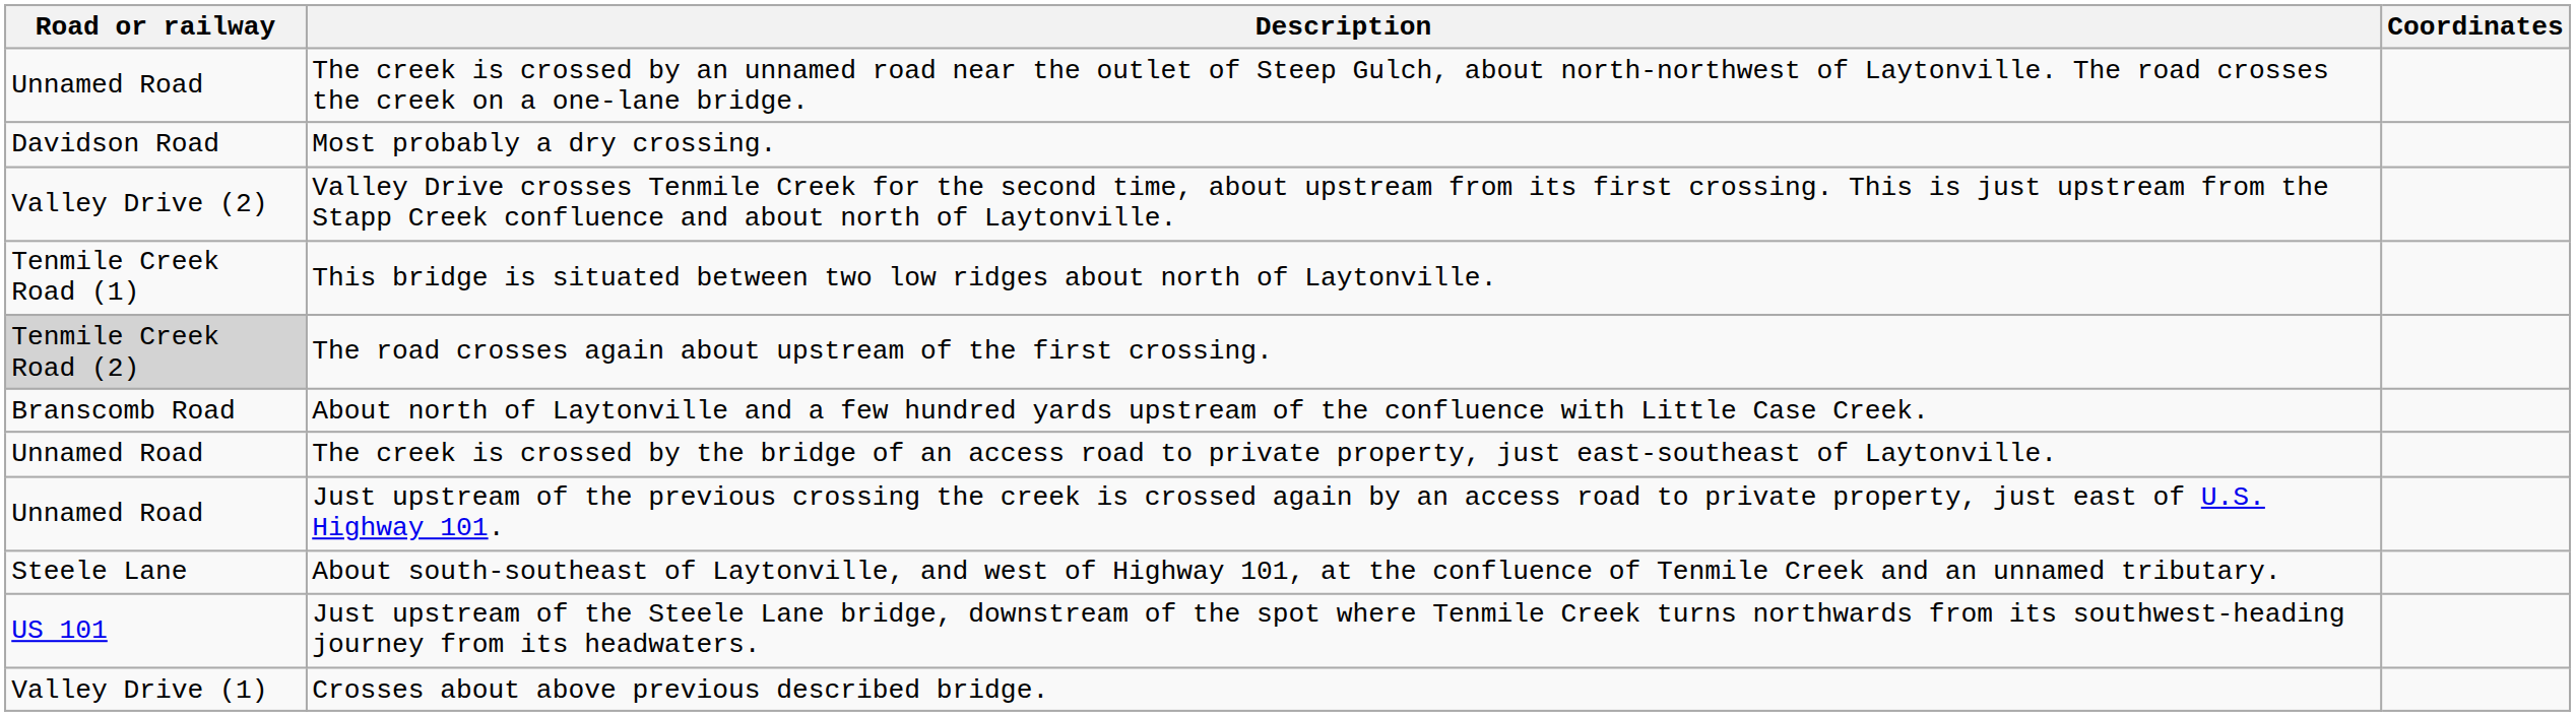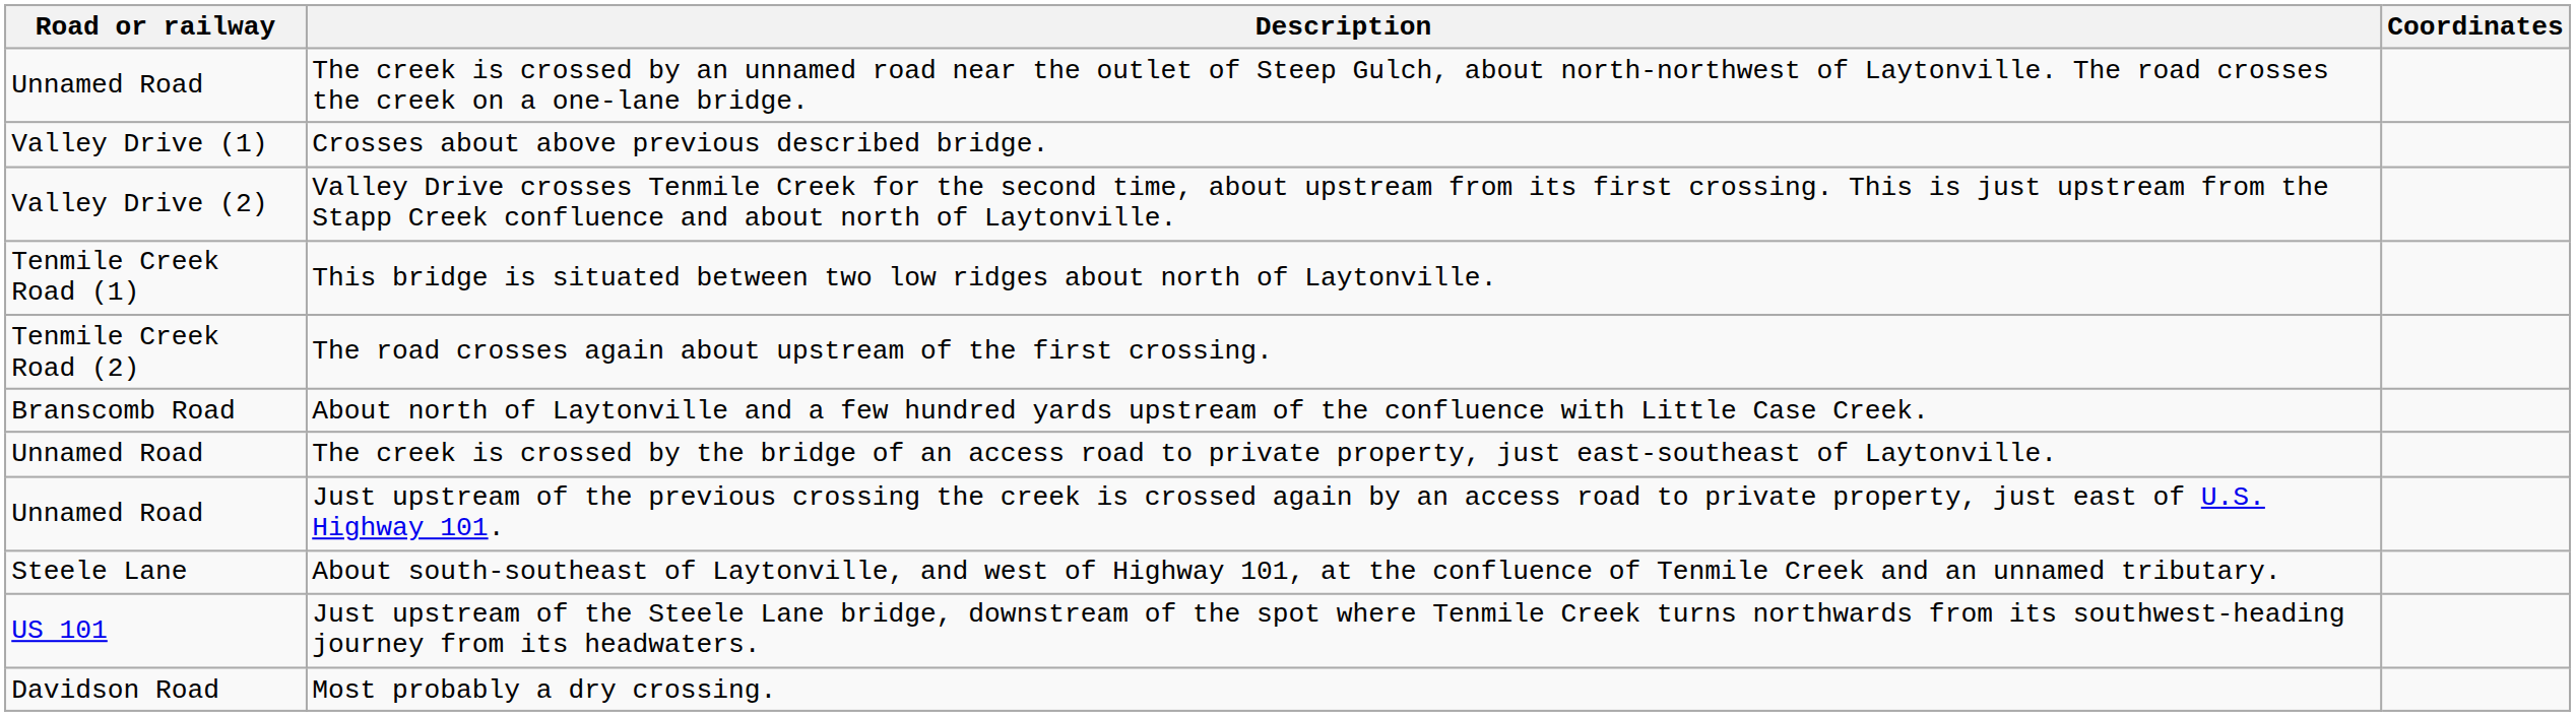rows swapped: Crosses about above previous described bridge. <-> Most probably a dry crossing.
The road crosses again about upstream of the first crossing. | Road or railway: lightgrey background -> no background
